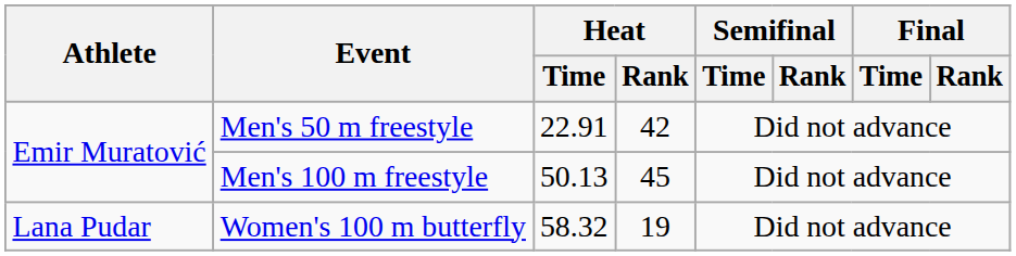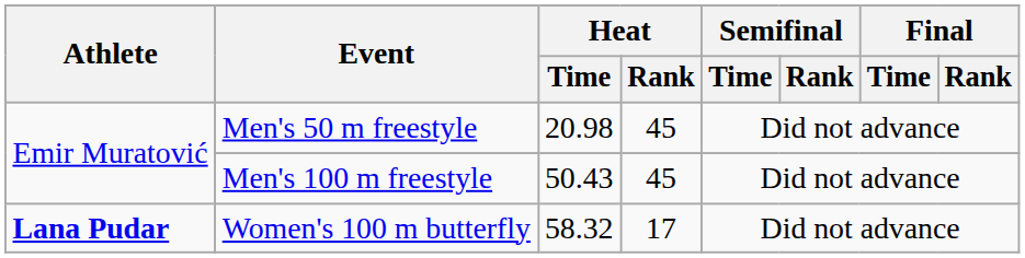Men's 50 m freestyle | Heat / Time: 22.91 -> 20.98
Men's 50 m freestyle | Heat / Rank: 42 -> 45
Men's 100 m freestyle | Heat / Time: 50.13 -> 50.43
Women's 100 m butterfly | Athlete: normal -> bold
Women's 100 m butterfly | Heat / Rank: 19 -> 17
